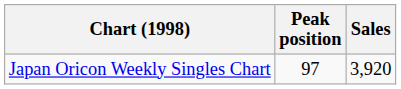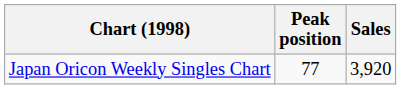Japan Oricon Weekly Singles Chart | Peak position: 97 -> 77
